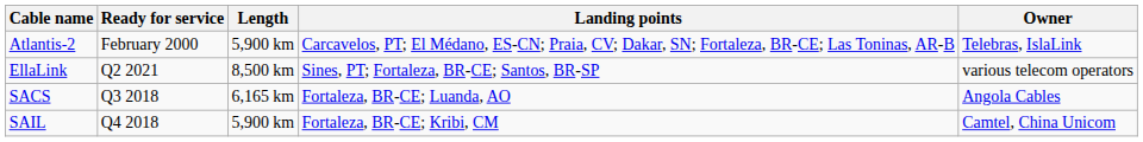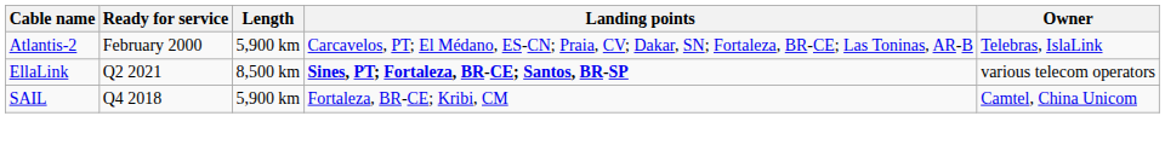EllaLink | Landing points: normal -> bold
- row: SACS | Q3 2018 | 6,165 km | Fortaleza, BR-CE; Luanda, AO | Angola Cables
